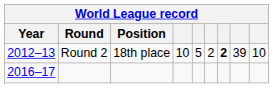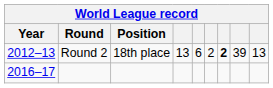Round 2 | column 4: 10 -> 13
Round 2 | column 5: 5 -> 6
Round 2 | column 9: 10 -> 13
